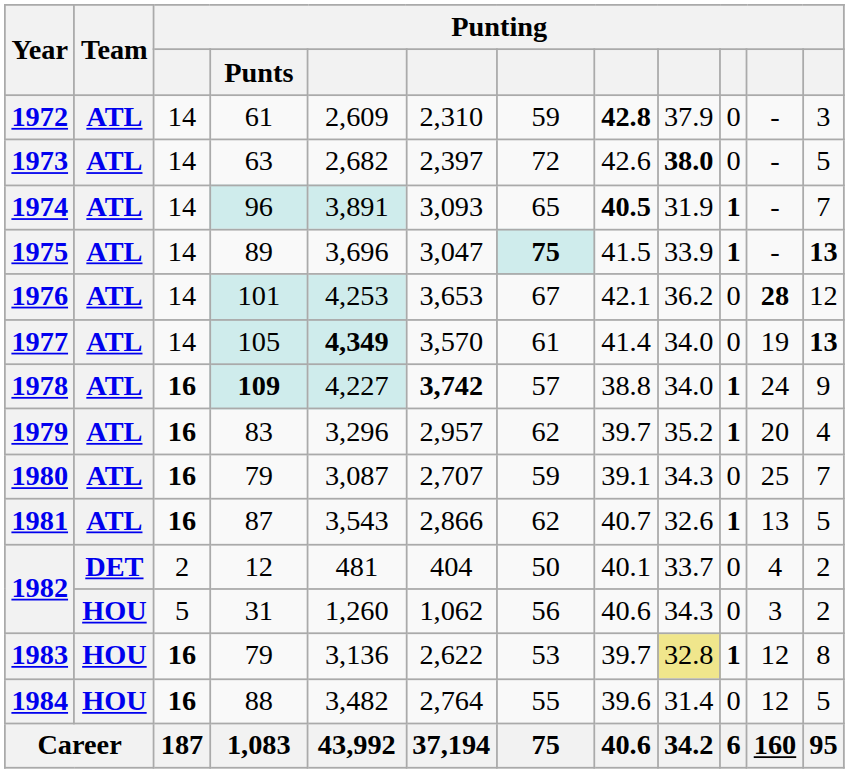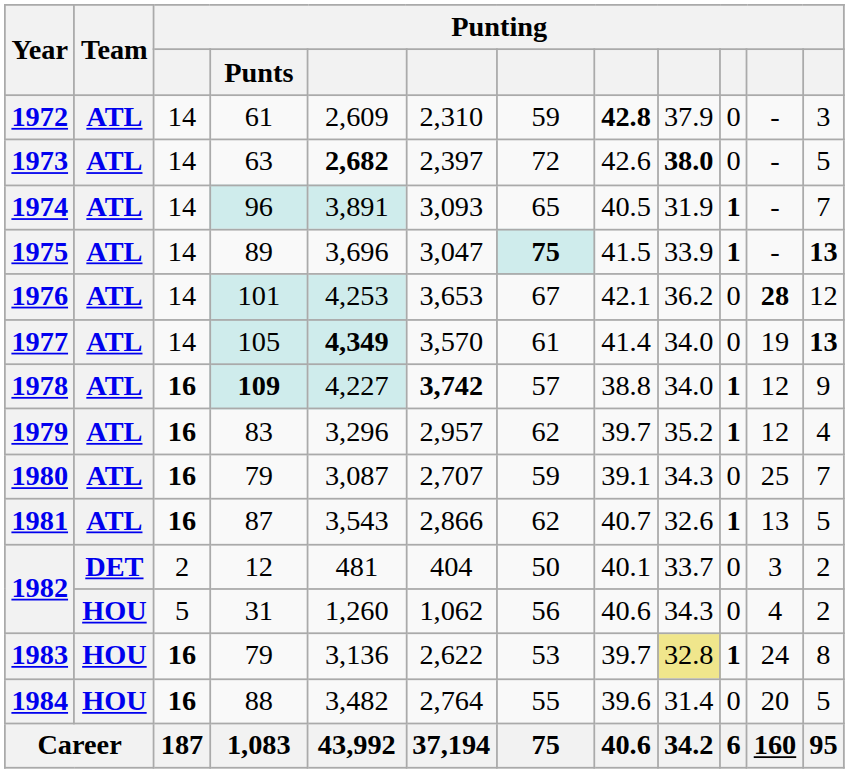1973 | column 5: normal -> bold
1974 | column 8: bold -> normal
1978 | column 11: 24 -> 12
1979 | column 11: 20 -> 12
1982 / 12 | column 11: 4 -> 3
1982 / 31 | column 11: 3 -> 4
1983 | column 11: 12 -> 24
1984 | column 11: 12 -> 20
